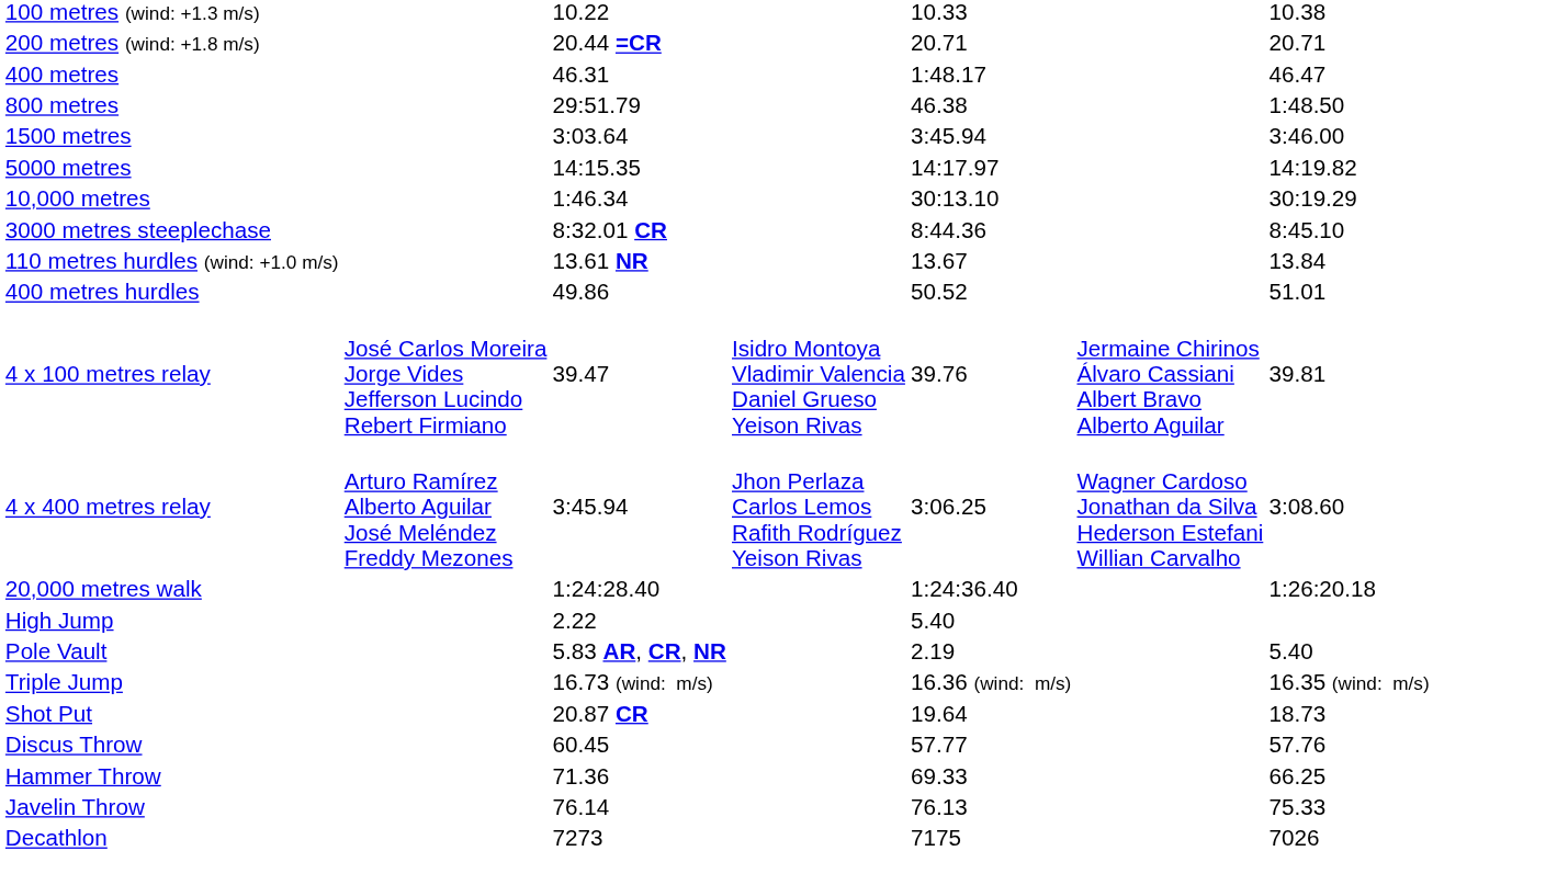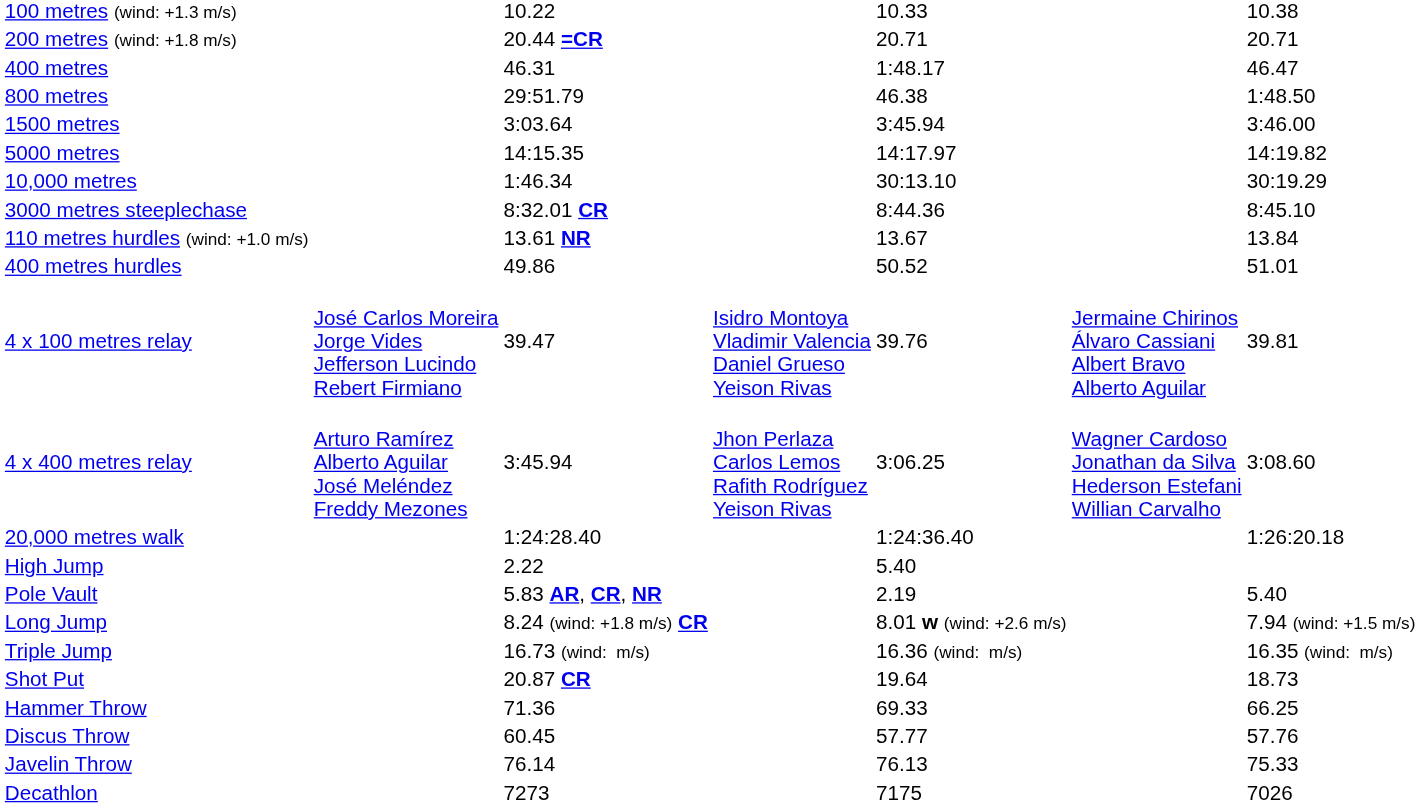+ row: Long Jump | 8.24 (wind: +1.8 m/s) CR | 8.01 w (wind: +2.6 m/s) | 7.94 (wind: +1.5 m/s)
rows swapped: Discus Throw <-> Hammer Throw
